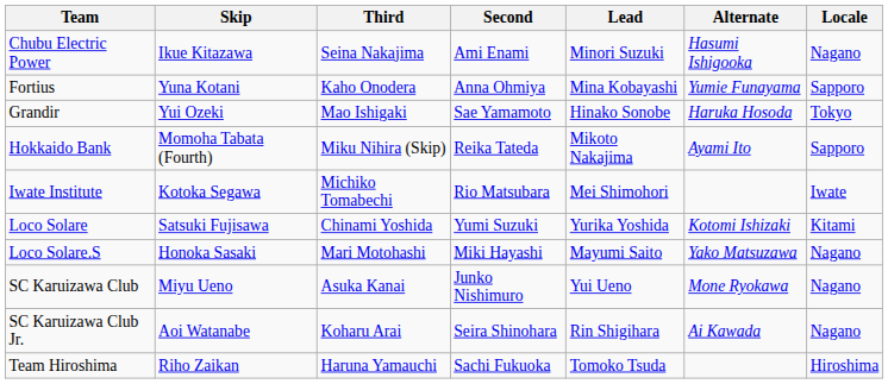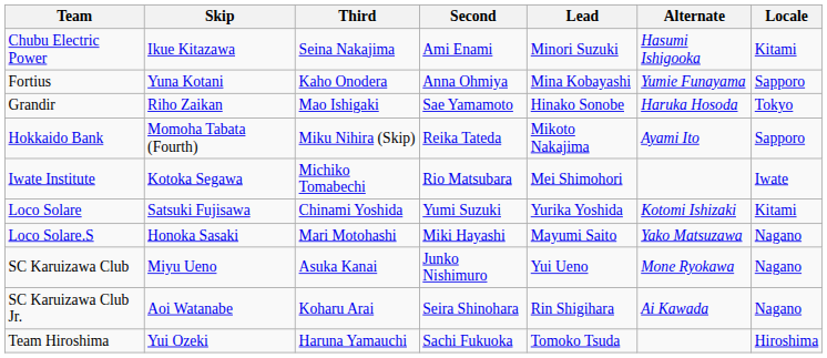Chubu Electric Power | Locale: Nagano -> Kitami
Grandir | Skip: Yui Ozeki -> Riho Zaikan
Team Hiroshima | Skip: Riho Zaikan -> Yui Ozeki
